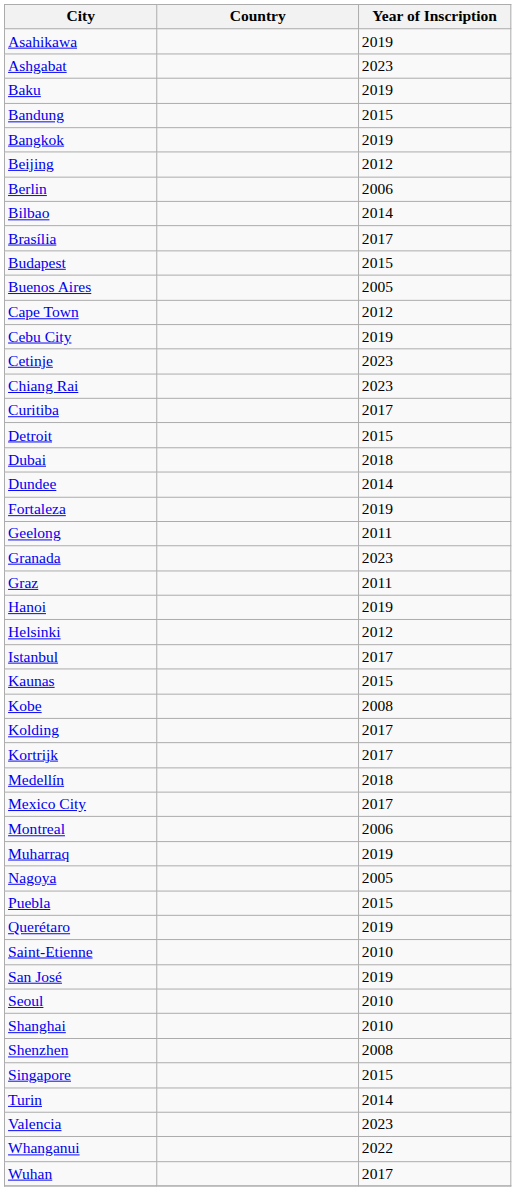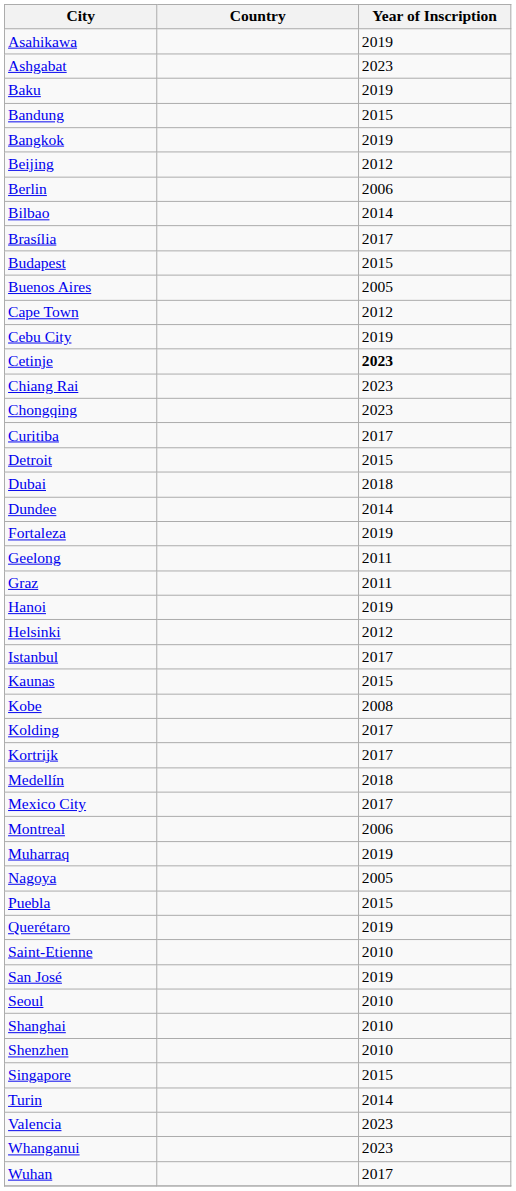Cetinje | Year of Inscription: normal -> bold
+ row: Chongqing | 2023
- row: Granada | 2023
Shenzhen | Year of Inscription: 2008 -> 2010
Whanganui | Year of Inscription: 2022 -> 2023
